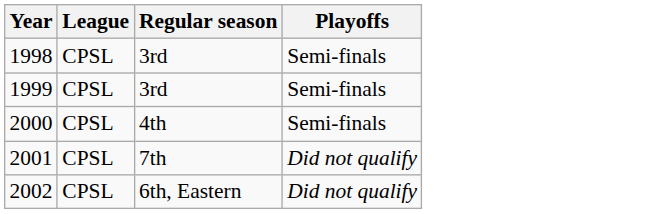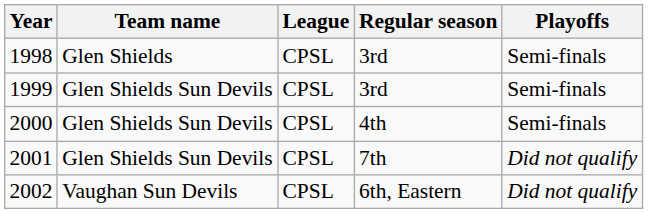+ column: Team name | Glen Shields | Glen Shields Sun Devils | Glen Shields Sun Devils | Glen Shields Sun Devils | Vaughan Sun Devils
